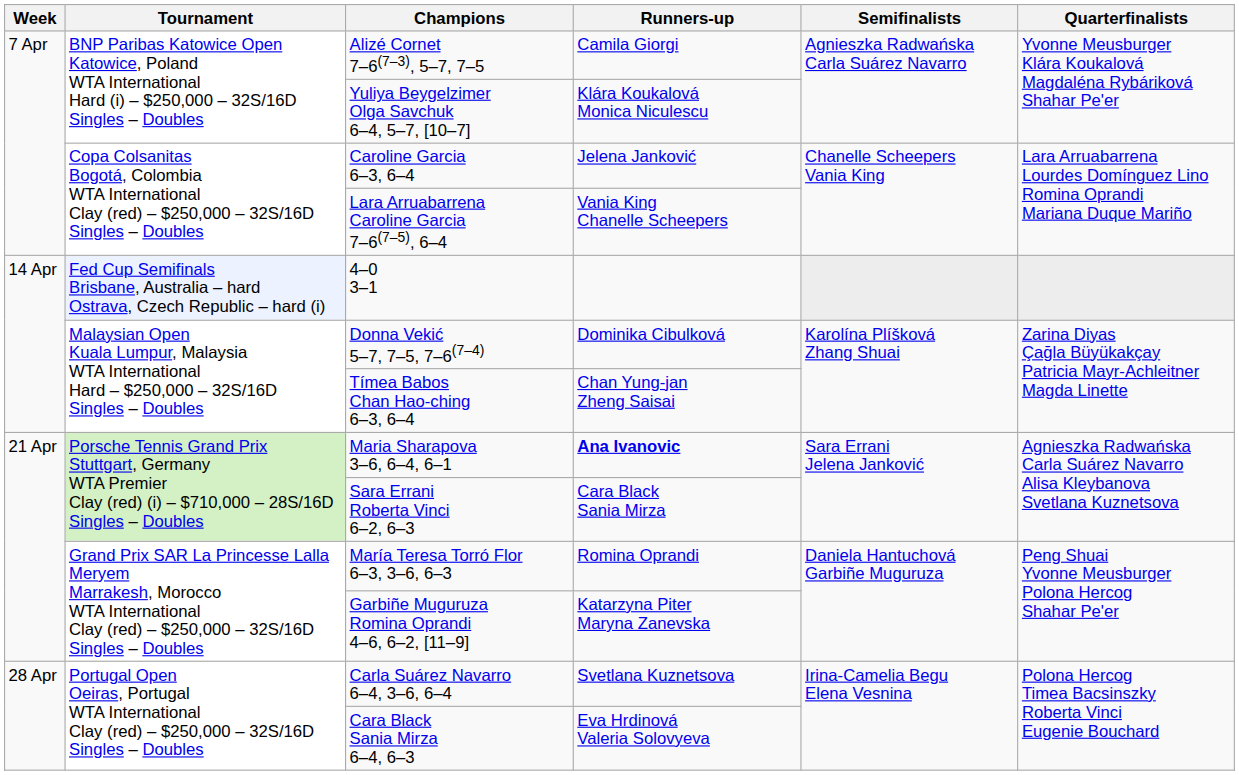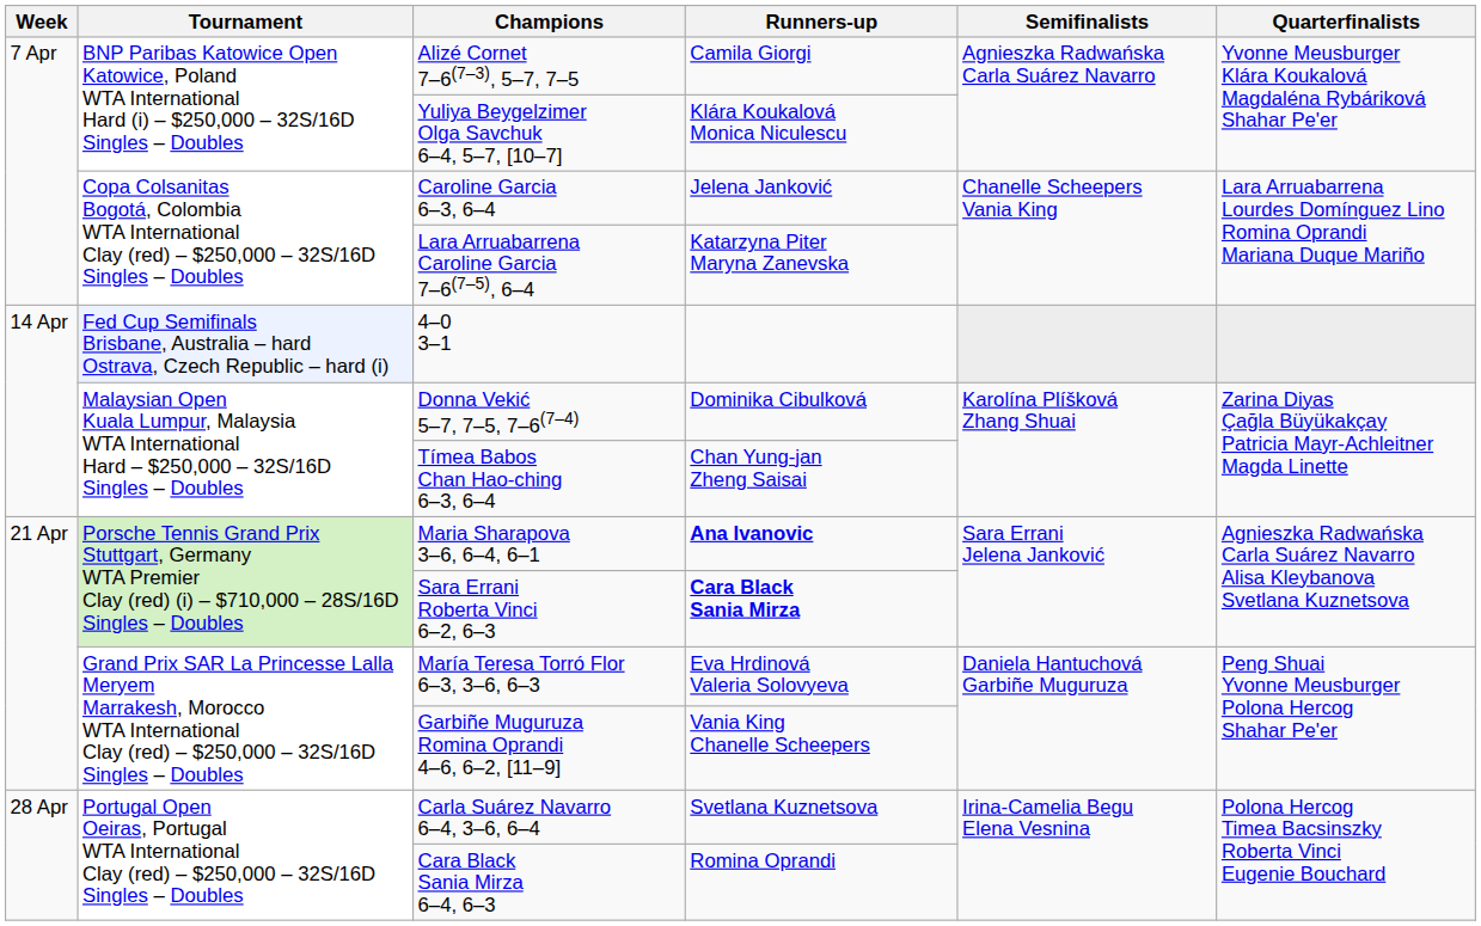Lara Arruabarrena Caroline Garcia 7–6(7–5), 6–4 | Runners-up: Vania King Chanelle Scheepers -> Katarzyna Piter Maryna Zanevska
Sara Errani Roberta Vinci 6–2, 6–3 | Runners-up: normal -> bold
María Teresa Torró Flor 6–3, 3–6, 6–3 | Runners-up: Romina Oprandi -> Eva Hrdinová Valeria Solovyeva
Garbiñe Muguruza Romina Oprandi 4–6, 6–2, [11–9] | Runners-up: Katarzyna Piter Maryna Zanevska -> Vania King Chanelle Scheepers
Cara Black Sania Mirza 6–4, 6–3 | Runners-up: Eva Hrdinová Valeria Solovyeva -> Romina Oprandi
